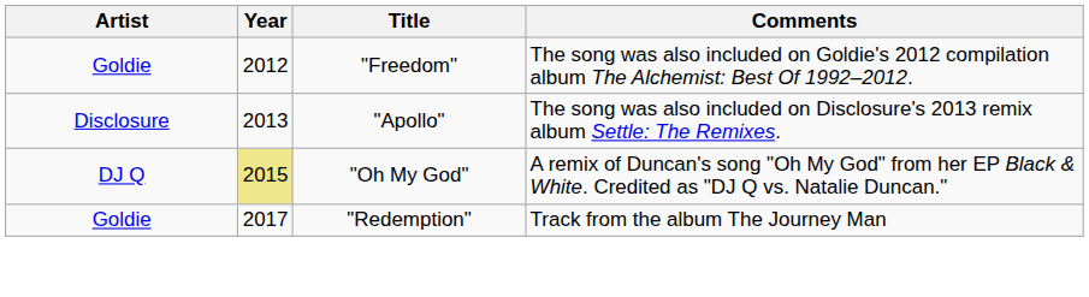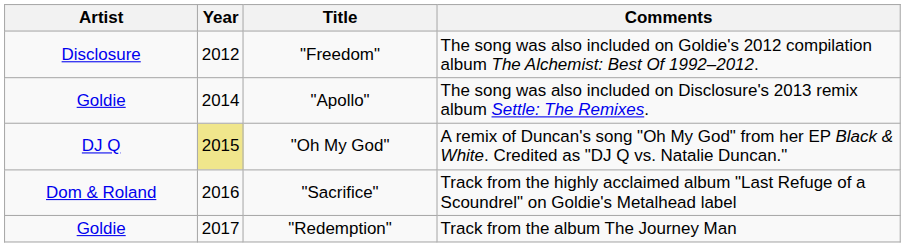"Freedom" | Artist: Goldie -> Disclosure
"Apollo" | Artist: Disclosure -> Goldie
"Apollo" | Year: 2013 -> 2014
+ row: Dom & Roland | 2016 | "Sacrifice" | Track from the highly acclaimed album "Last Refuge of a Scoundrel" on Goldie's Metalhead label
